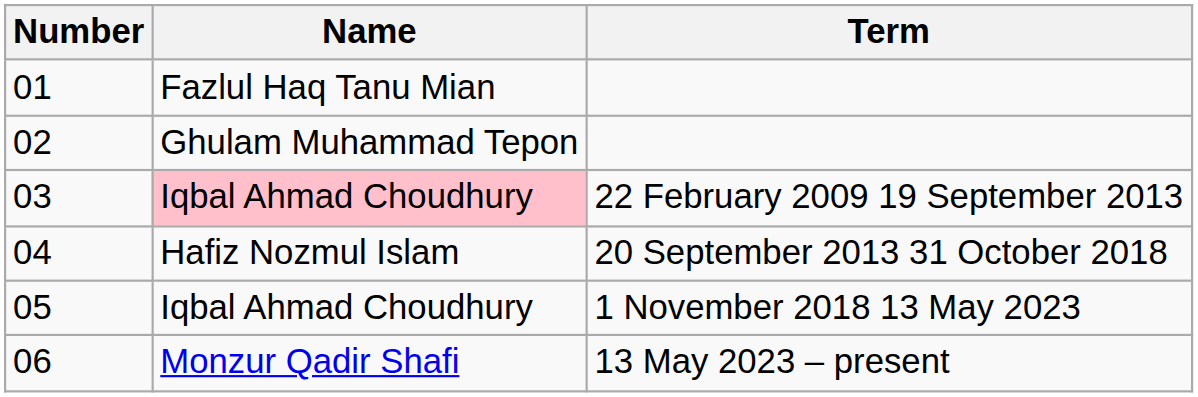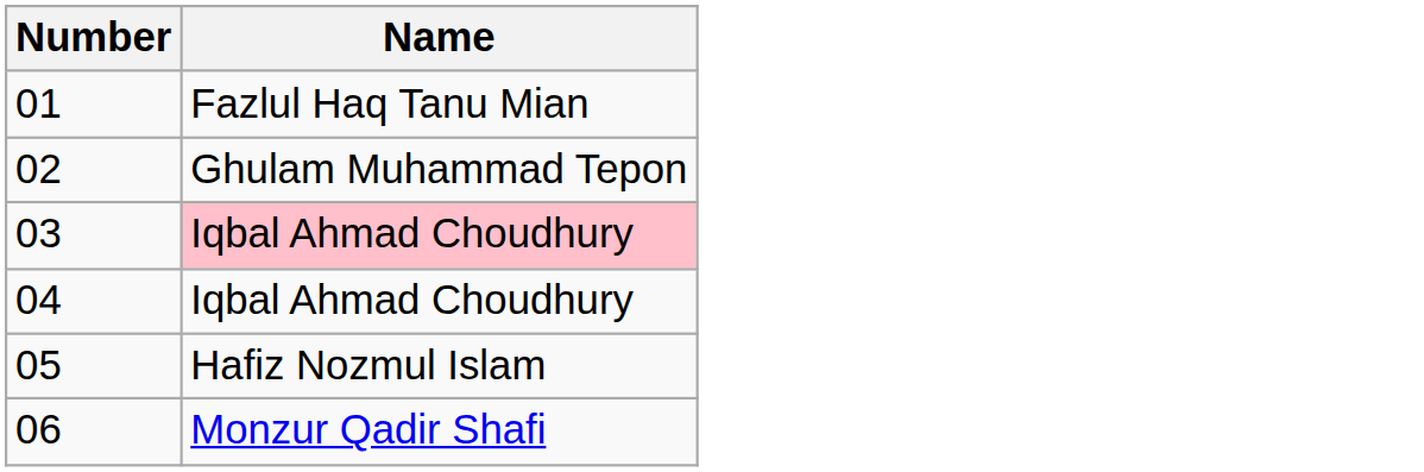- column: Term | 22 February 2009 19 September 2013 | 20 September 2013 31 October 2018 | 1 November 2018 13 May 2023 | 13 May 2023 – present
04 | Name: Hafiz Nozmul Islam -> Iqbal Ahmad Choudhury
05 | Name: Iqbal Ahmad Choudhury -> Hafiz Nozmul Islam
